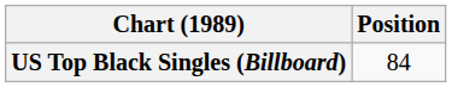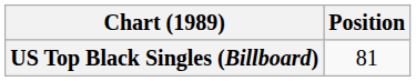US Top Black Singles (Billboard) | Position: 84 -> 81
